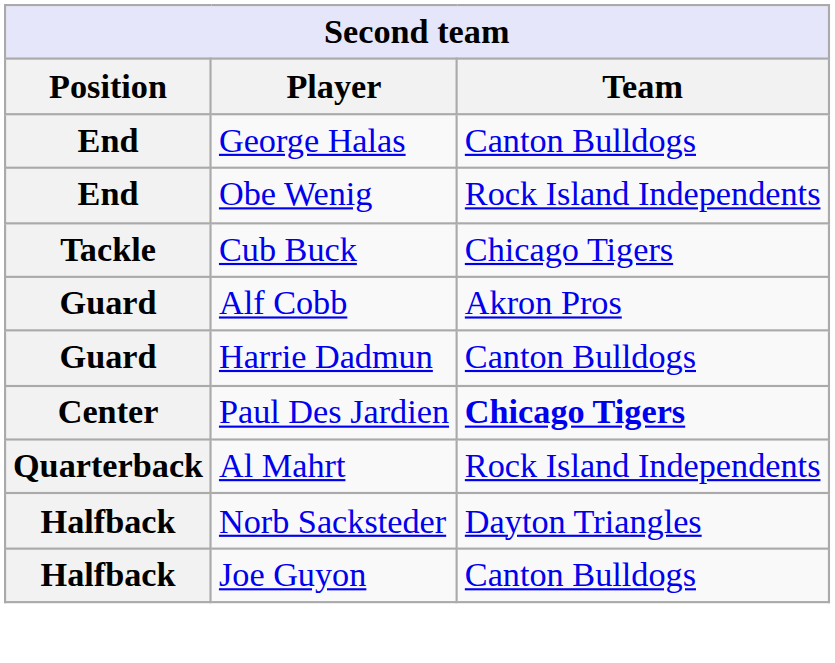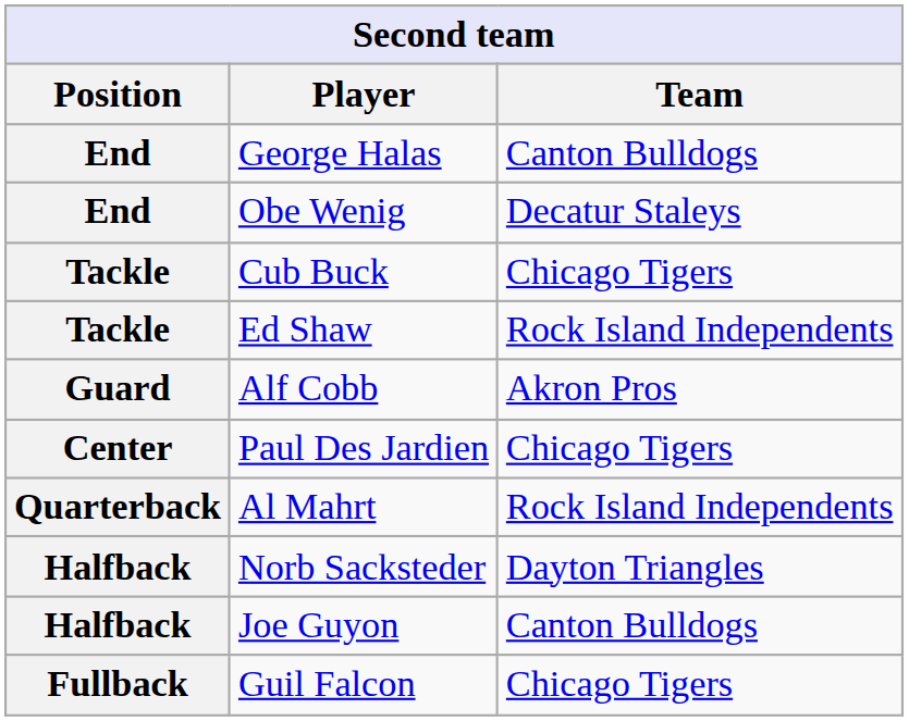Obe Wenig | Team: Rock Island Independents -> Decatur Staleys
+ row: Tackle | Ed Shaw | Rock Island Independents
- row: Guard | Harrie Dadmun | Canton Bulldogs
Paul Des Jardien | Team: bold -> normal
+ row: Fullback | Guil Falcon | Chicago Tigers
